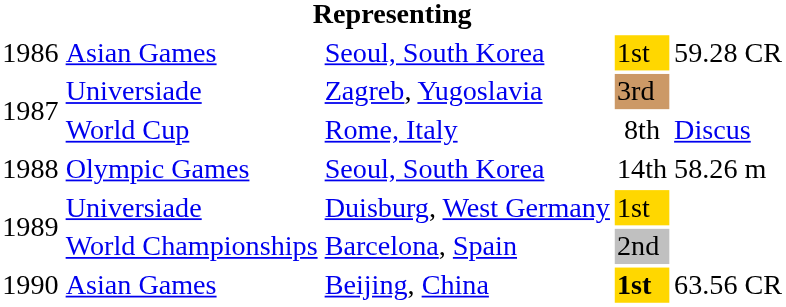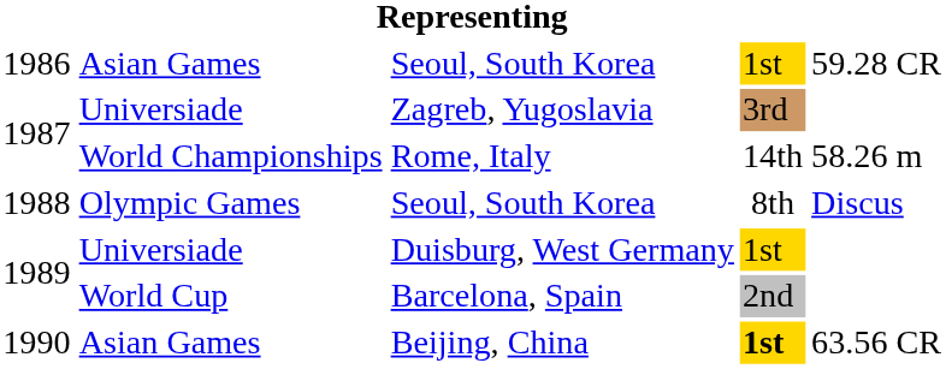Rome, Italy | column 2: World Cup -> World Championships
Rome, Italy | column 4: 8th -> 14th
Rome, Italy | column 5: Discus -> 58.26 m
1988 / Seoul, South Korea | column 4: 14th -> 8th
1988 / Seoul, South Korea | column 5: 58.26 m -> Discus
Barcelona, Spain | column 2: World Championships -> World Cup
